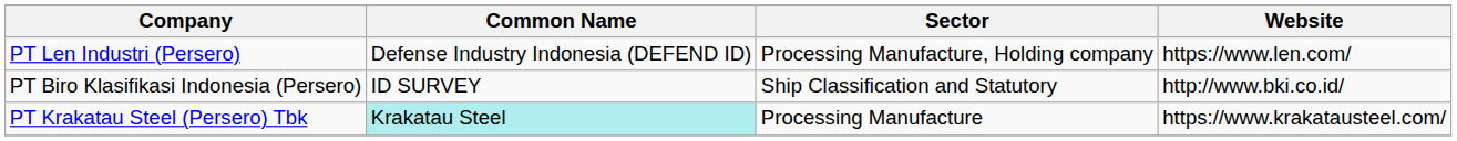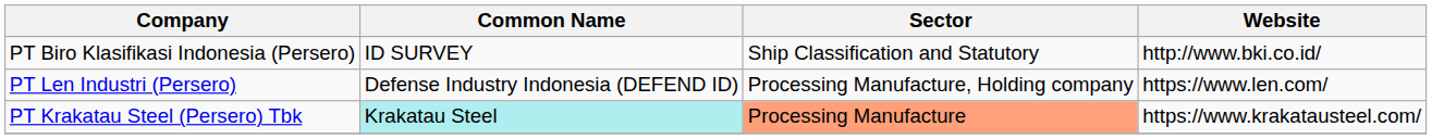rows swapped: PT Biro Klasifikasi Indonesia (Persero) <-> PT Len Industri (Persero)
PT Krakatau Steel (Persero) Tbk | Sector: no background -> lightsalmon background
